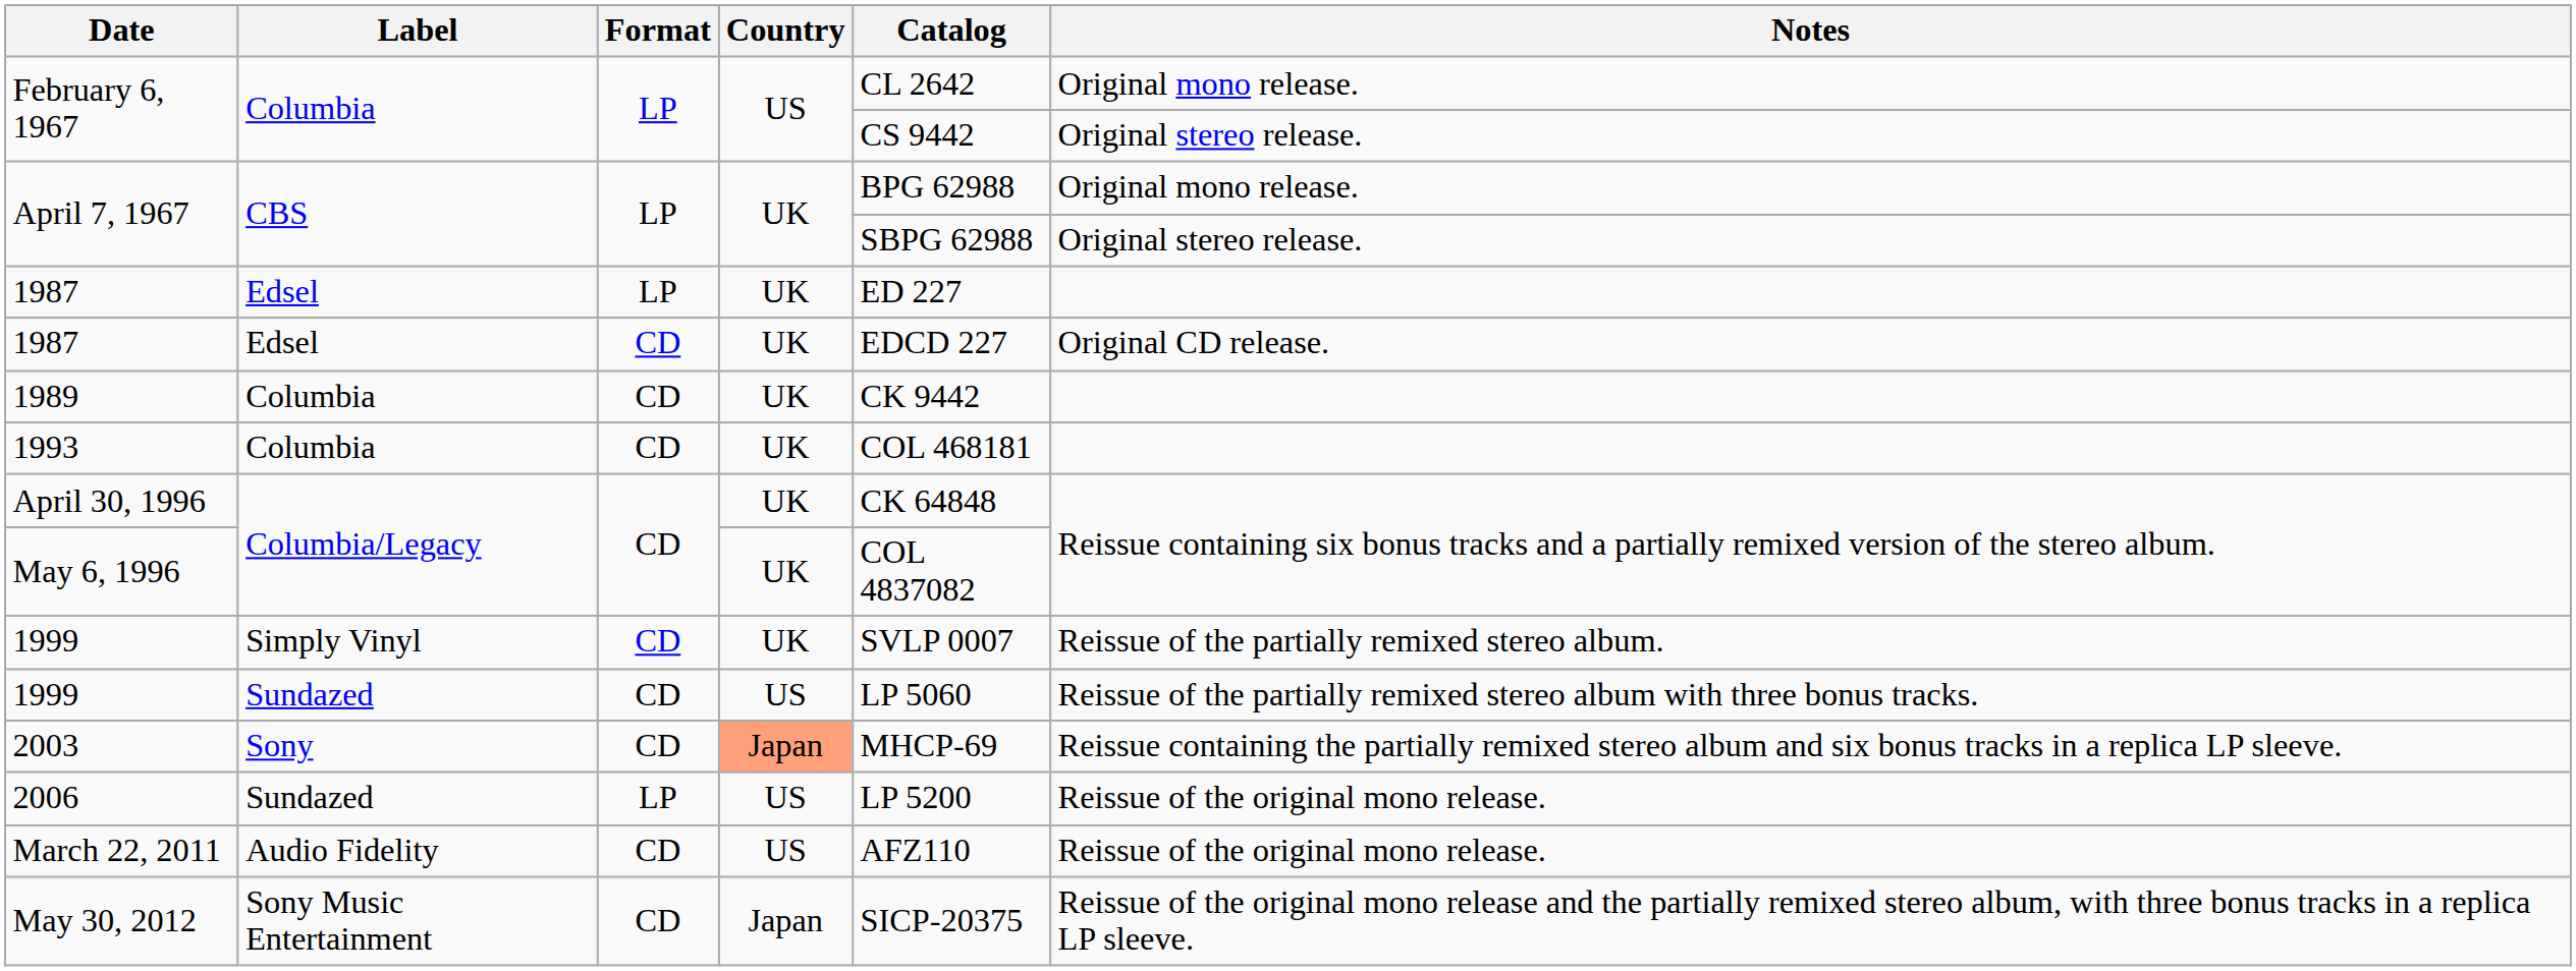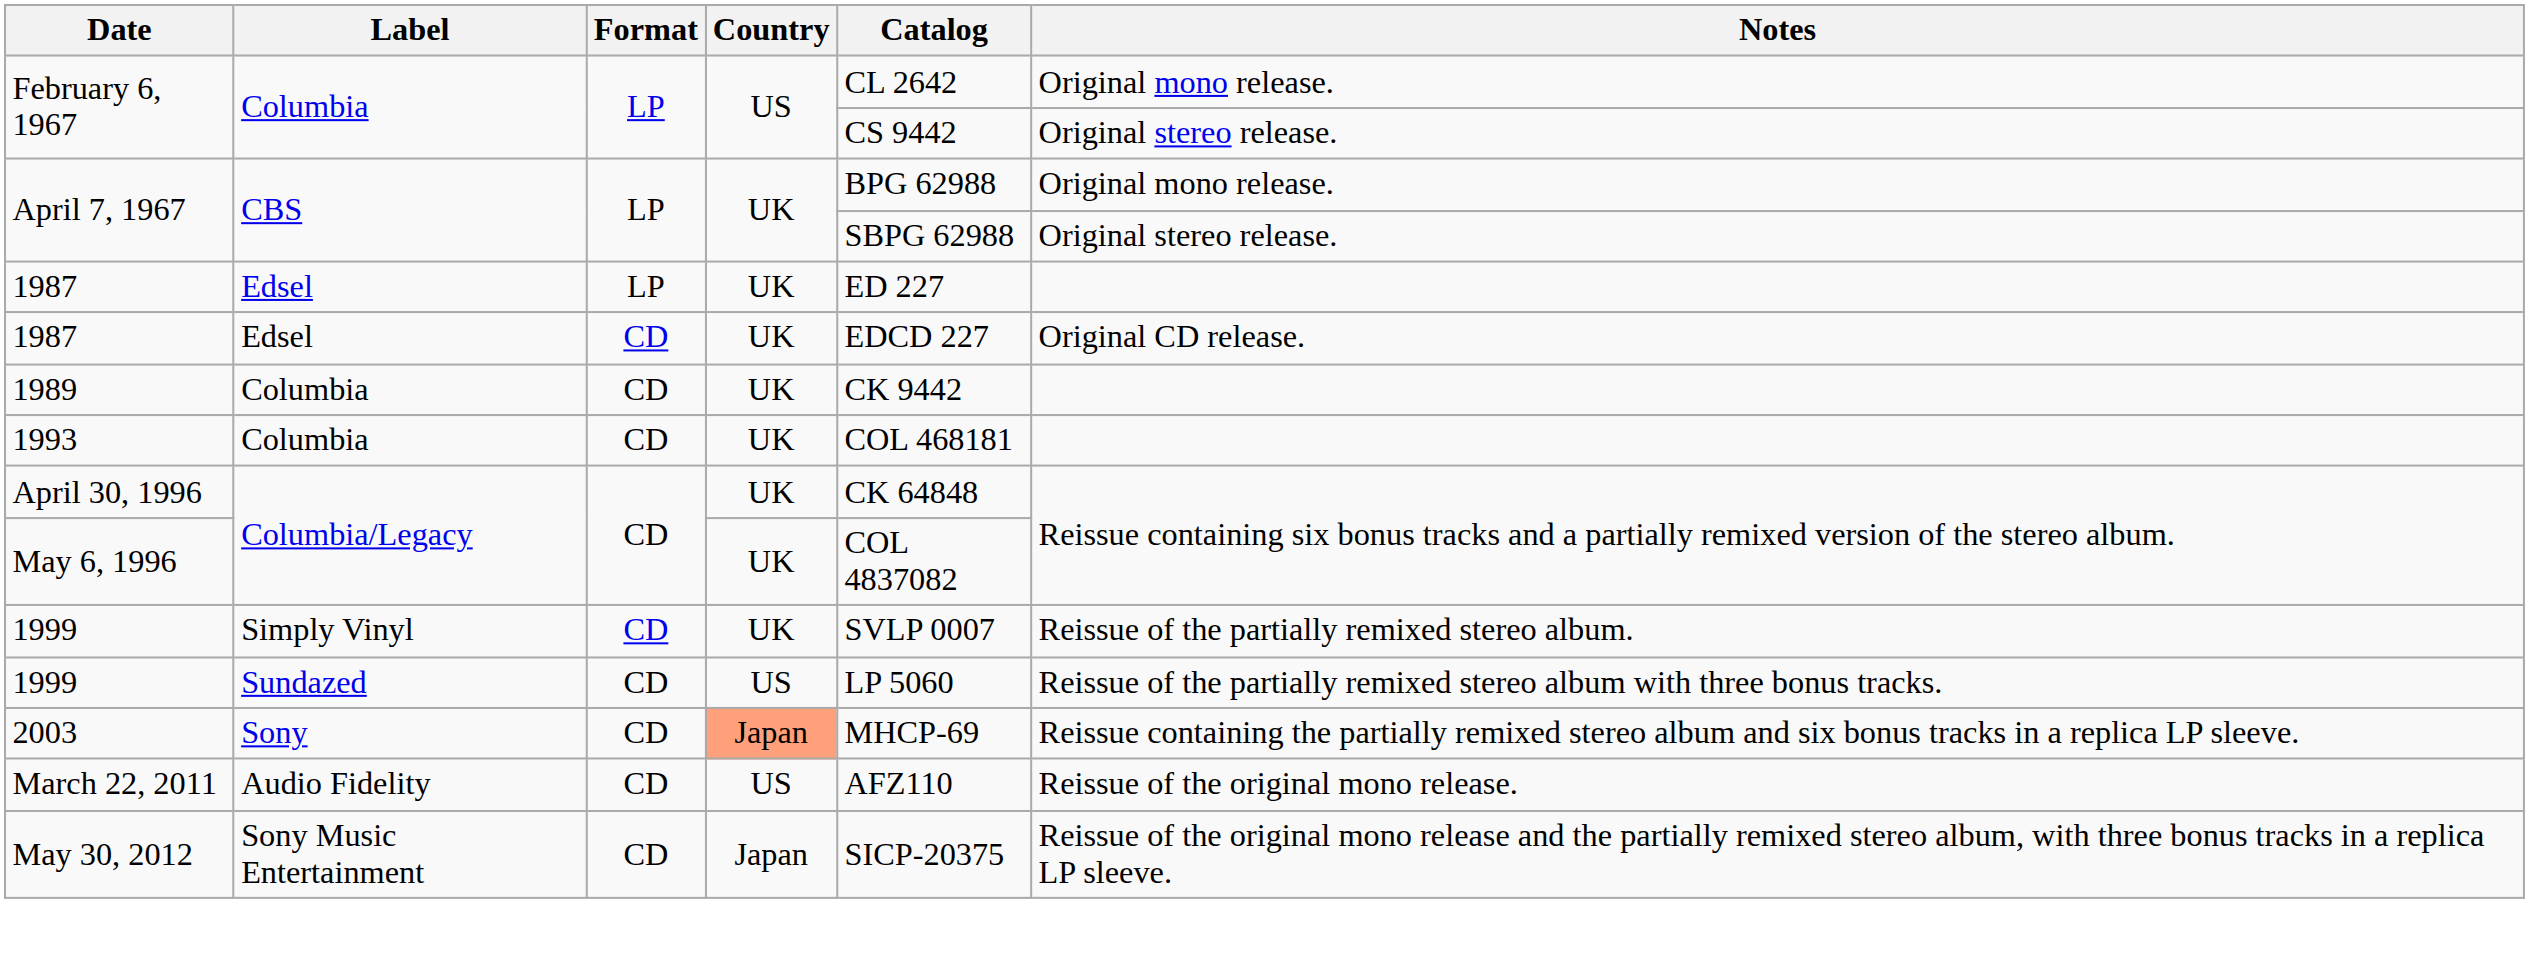- row: 2006 | Sundazed | LP | US | LP 5200 | Reissue of the original mono release.
